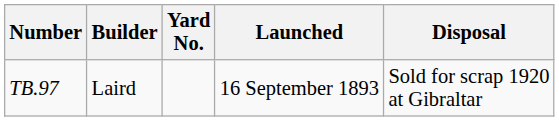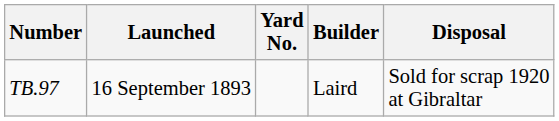columns swapped: Builder <-> Launched
